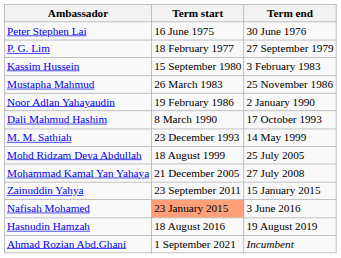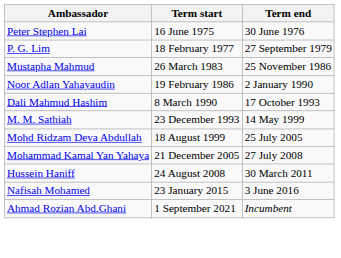- row: Kassim Hussein | 15 September 1980 | 3 February 1983
+ row: Hussein Haniff | 24 August 2008 | 30 March 2011
- row: Zainuddin Yahya | 23 September 2011 | 15 January 2015
Nafisah Mohamed | Term start: lightsalmon background -> no background
- row: Hasnudin Hamzah | 18 August 2016 | 19 August 2019
